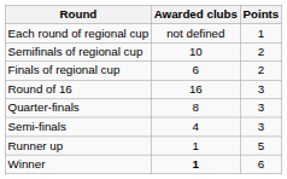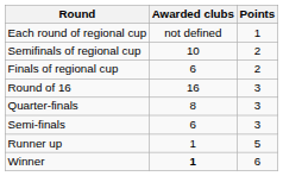Semi-finals | Awarded clubs: 4 -> 6
